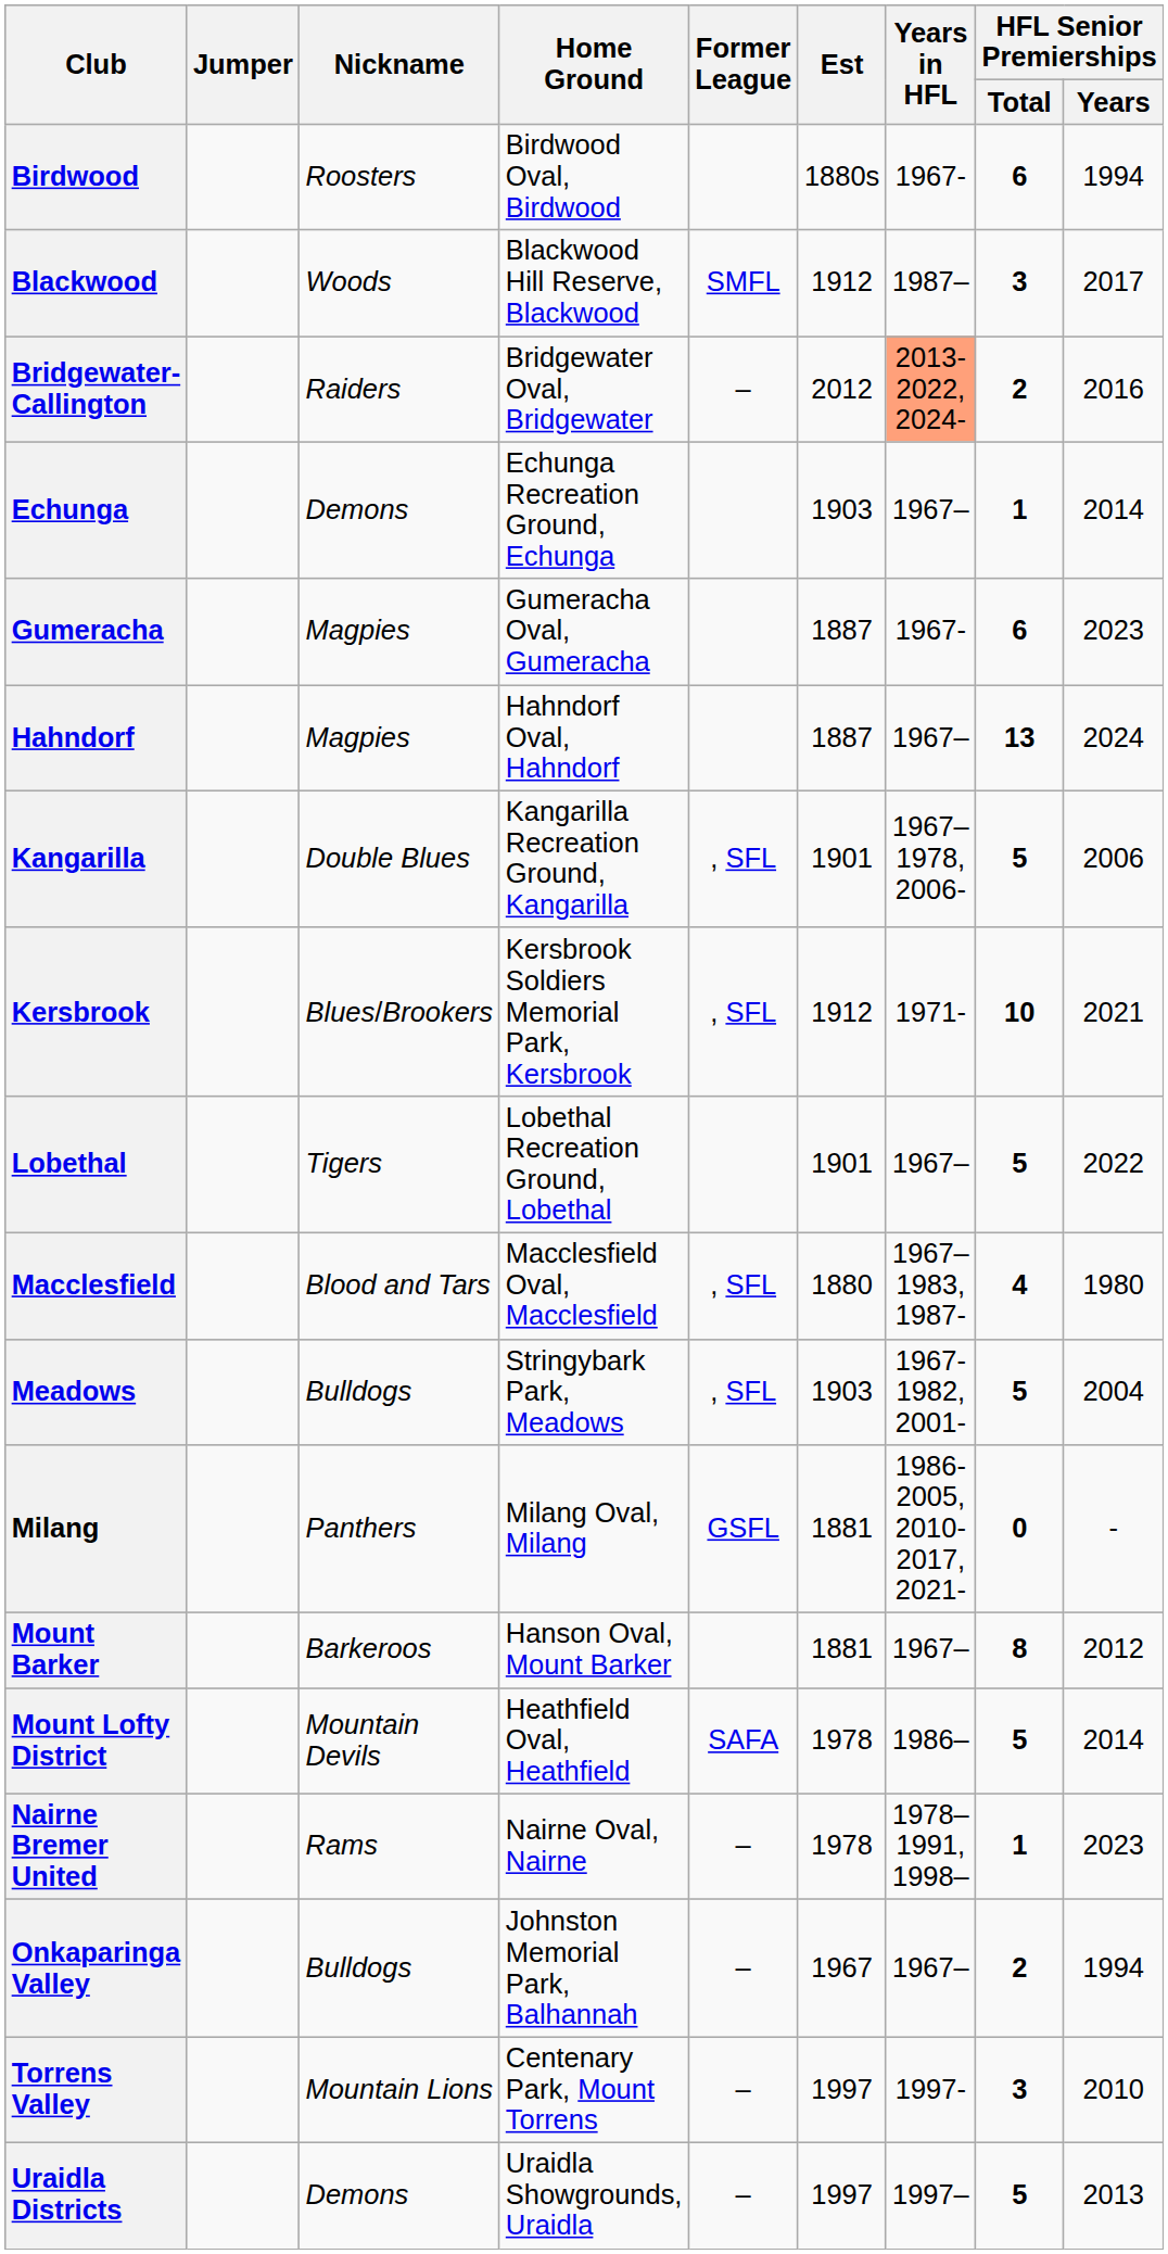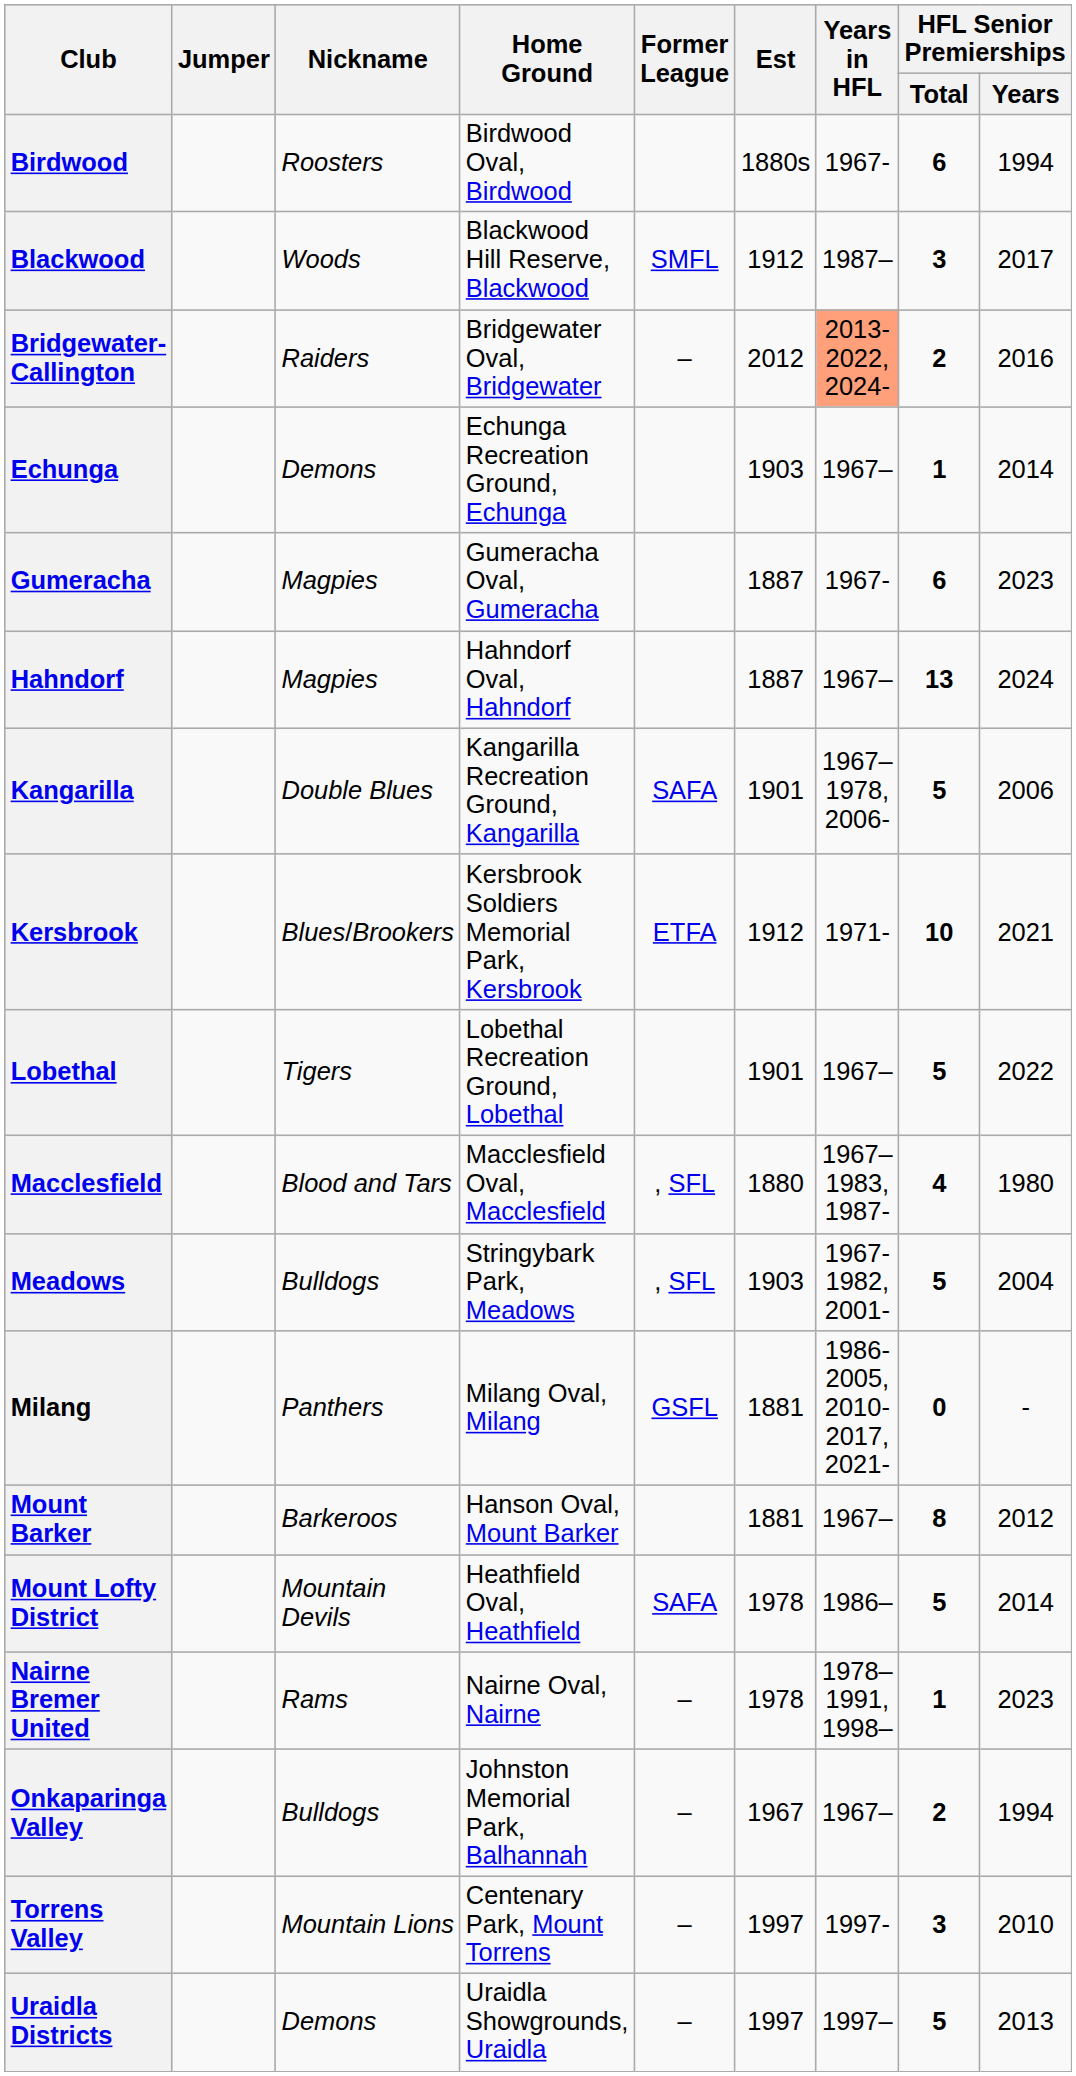Kangarilla | Former League: , SFL -> SAFA
Kersbrook | Former League: , SFL -> ETFA
